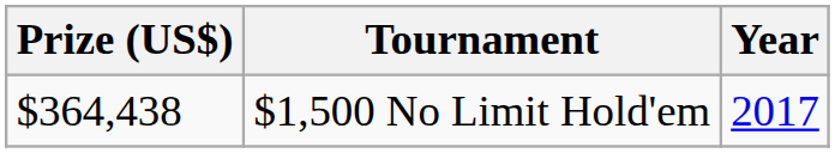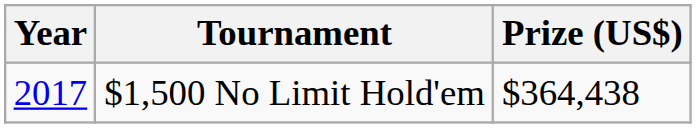columns swapped: Year <-> Prize (US$)
